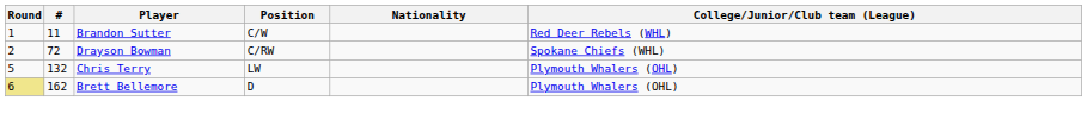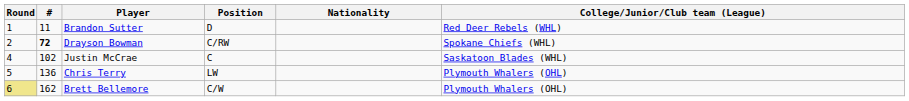Brandon Sutter | Position: C/W -> D
Drayson Bowman | #: normal -> bold
+ row: 4 | 102 | Justin McCrae | C | Saskatoon Blades (WHL)
Chris Terry | #: 132 -> 136
Brett Bellemore | Position: D -> C/W
